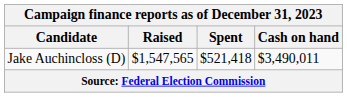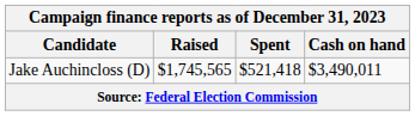Jake Auchincloss (D) | Raised: $1,547,565 -> $1,745,565
